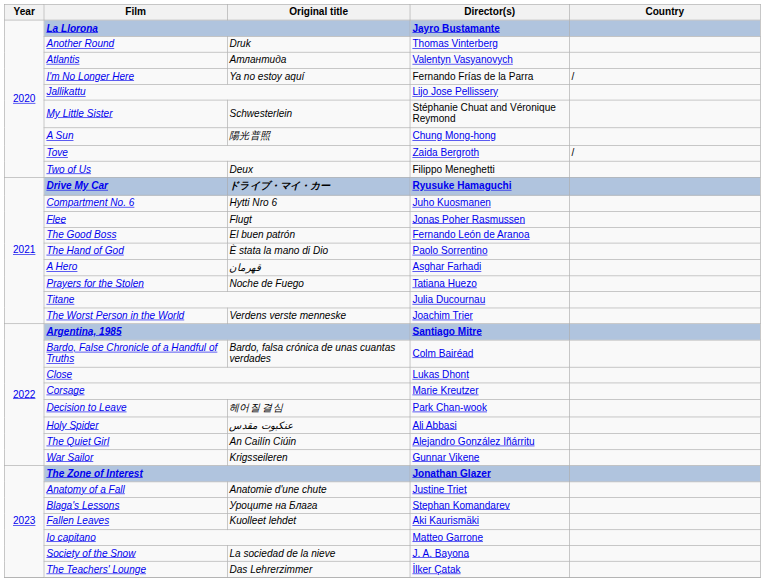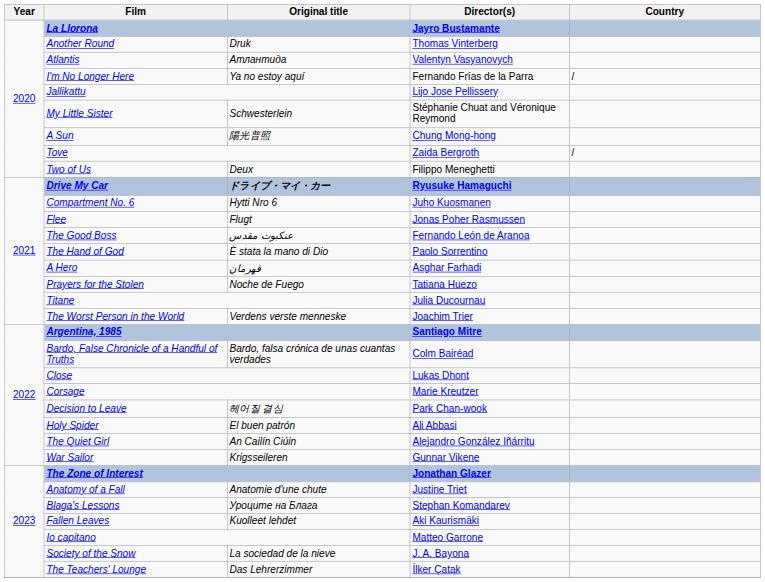The Good Boss | Original title: El buen patrón -> عنکبوت مقدس
Holy Spider | Original title: عنکبوت مقدس -> El buen patrón
